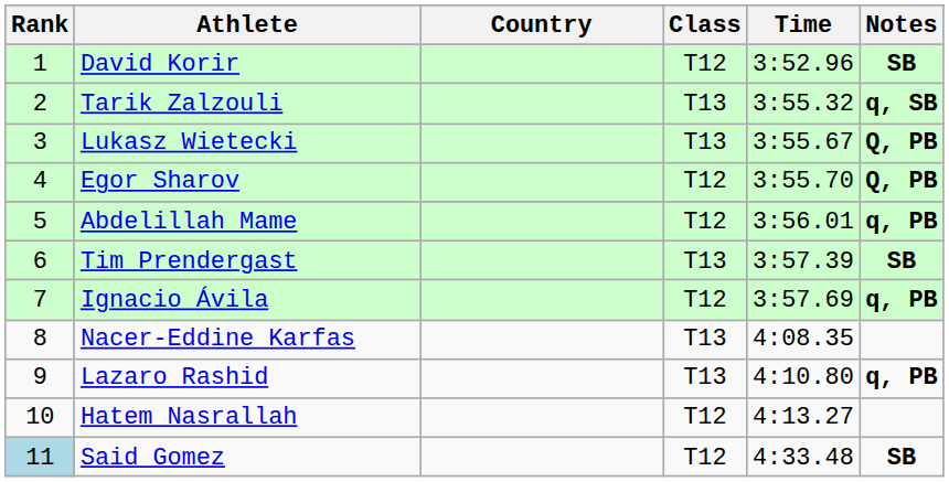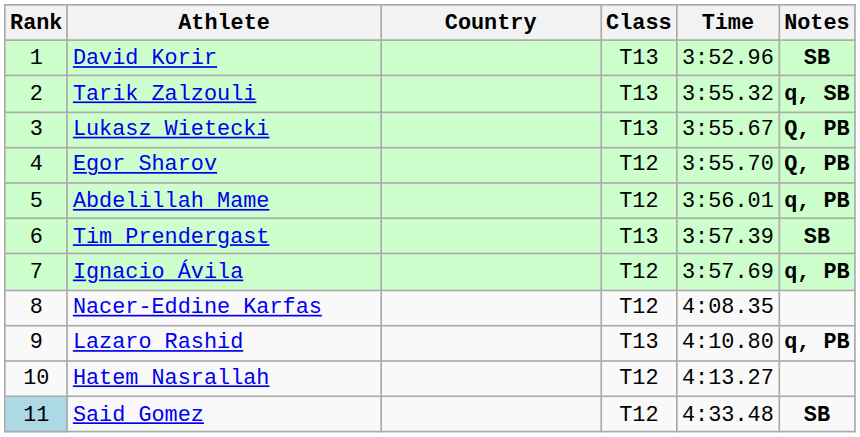David Korir | Class: T12 -> T13
Nacer-Eddine Karfas | Class: T13 -> T12
